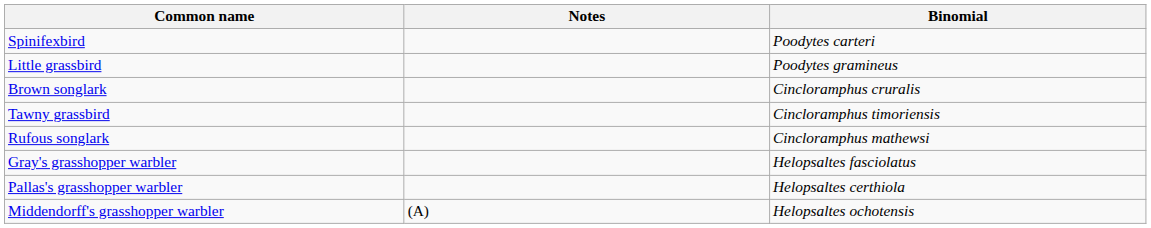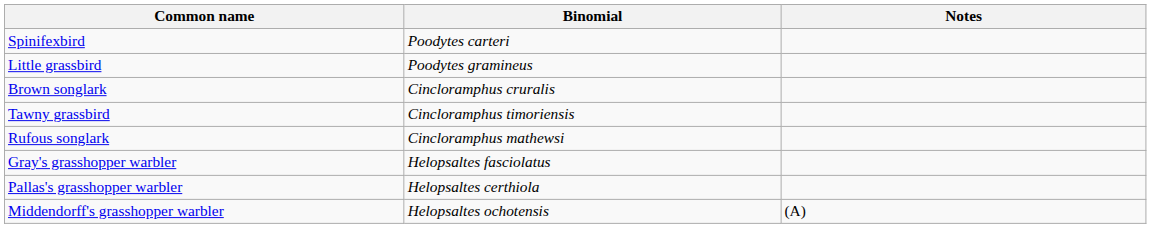columns swapped: Binomial <-> Notes
